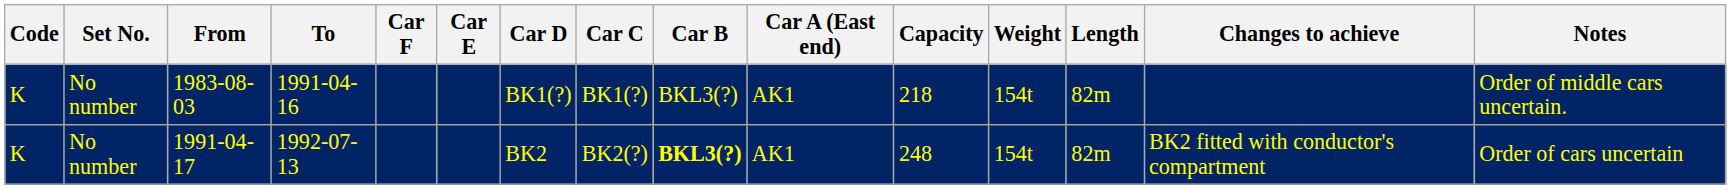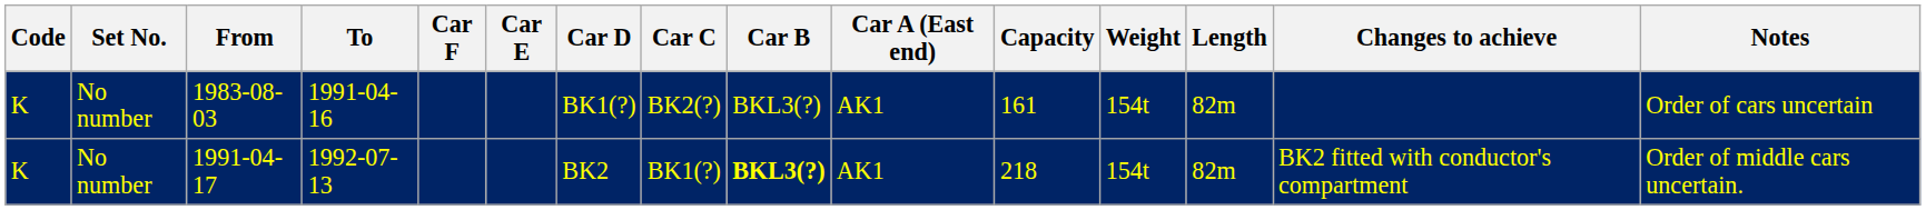1983-08-03 | Car C: BK1(?) -> BK2(?)
1983-08-03 | Capacity: 218 -> 161
1983-08-03 | Notes: Order of middle cars uncertain. -> Order of cars uncertain
1991-04-17 | Car C: BK2(?) -> BK1(?)
1991-04-17 | Capacity: 248 -> 218
1991-04-17 | Notes: Order of cars uncertain -> Order of middle cars uncertain.
